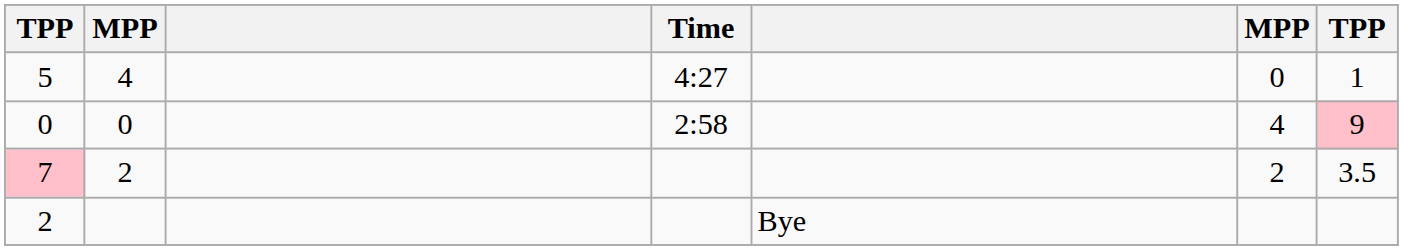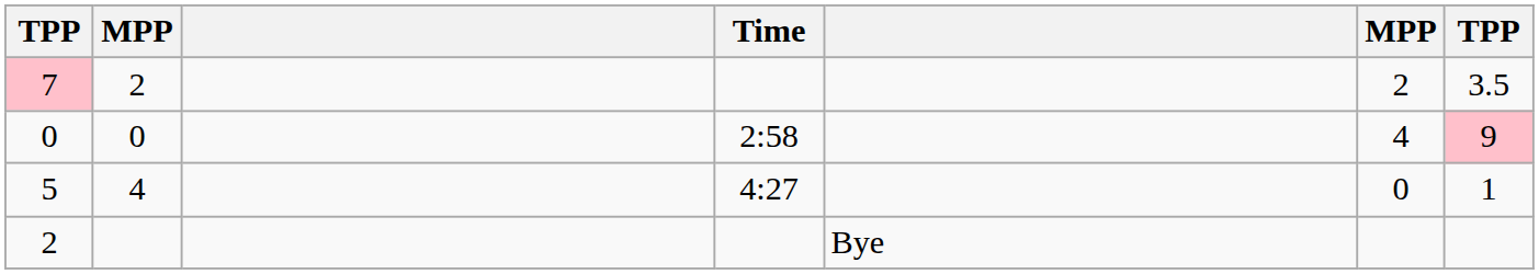rows swapped: 7 <-> 5
